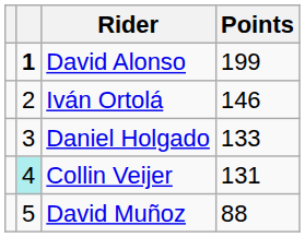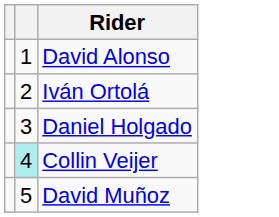- column: Points | 199 | 146 | 133 | 131 | 88
David Alonso | column 2: bold -> normal
